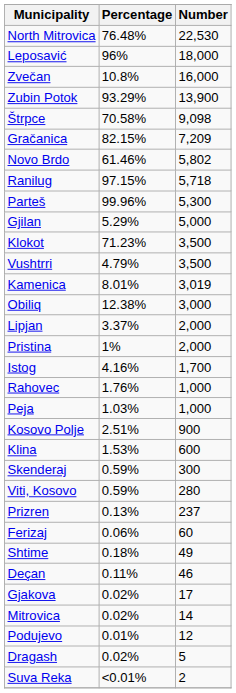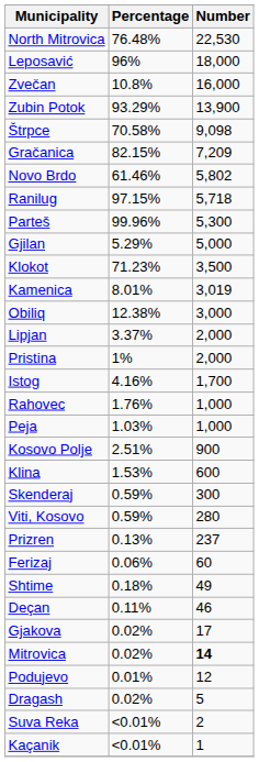- row: Vushtrri | 4.79% | 3,500
Mitrovica | Number: normal -> bold
+ row: Kaçanik | <0.01% | 1
